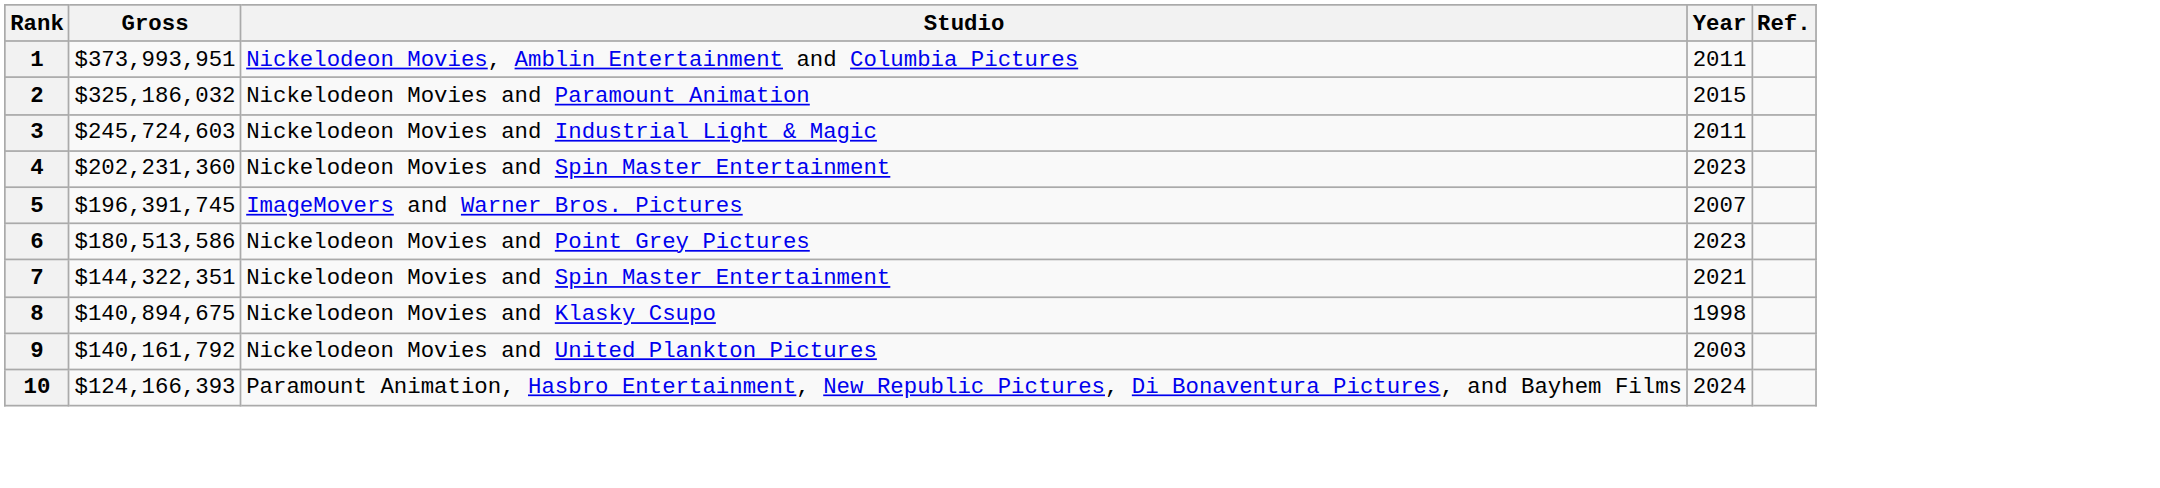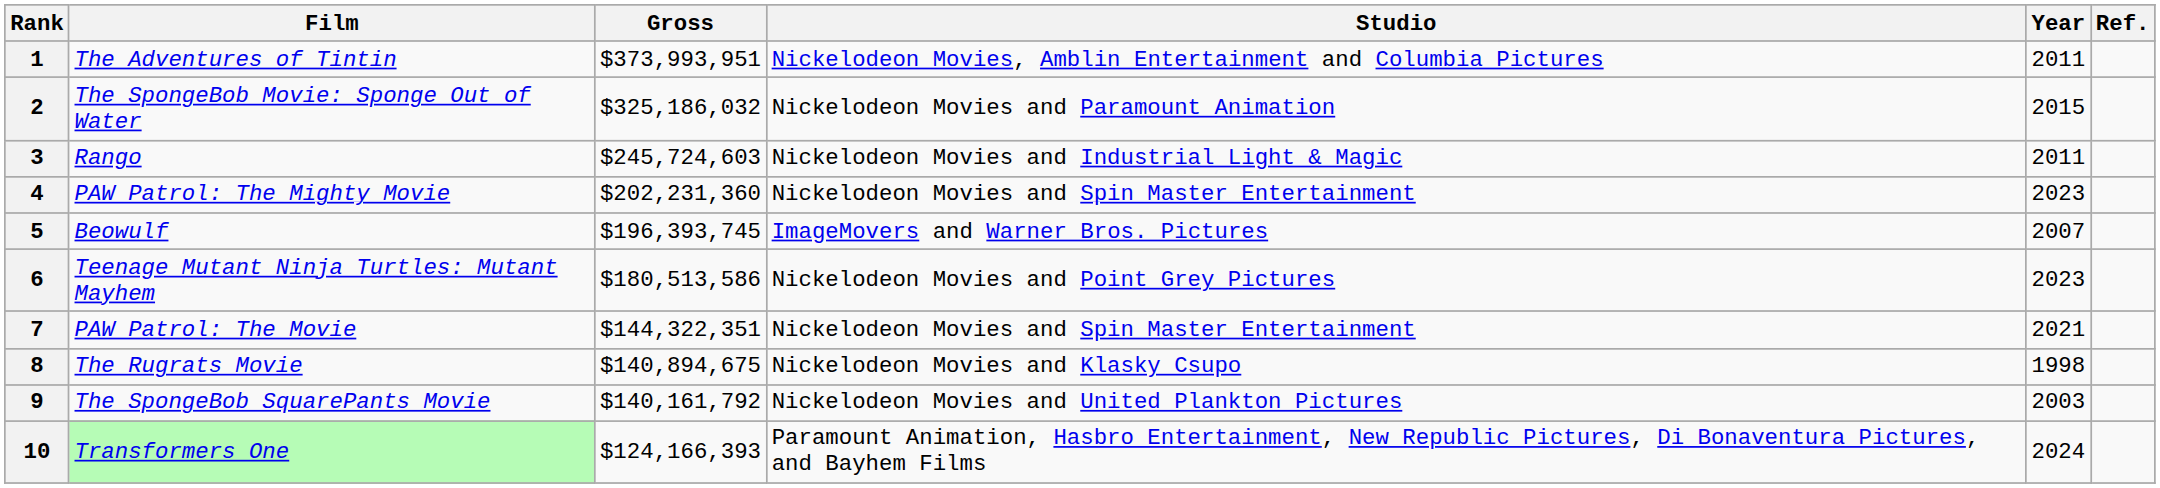+ column: Film | The Adventures of Tintin | The SpongeBob Movie: Sponge Out of Water | Rango | PAW Patrol: The Mighty Movie | Beowulf | Teenage Mutant Ninja Turtles: Mutant Mayhem | PAW Patrol: The Movie | The Rugrats Movie | The SpongeBob SquarePants Movie | Transformers One
5 | Gross: $196,391,745 -> $196,393,745
